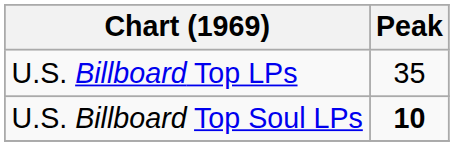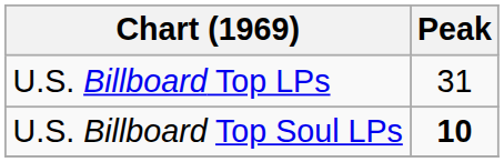U.S. Billboard Top LPs | Peak: 35 -> 31
